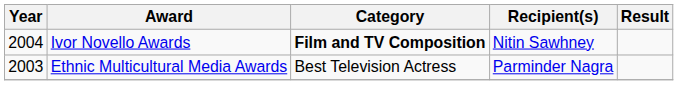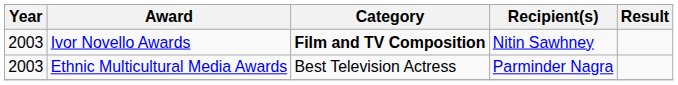Ivor Novello Awards | Year: 2004 -> 2003
